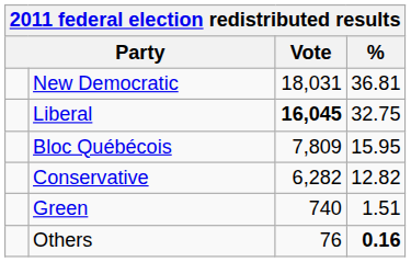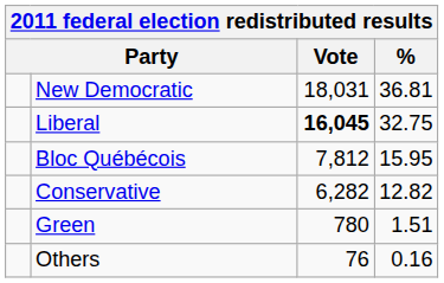Bloc Québécois | Vote: 7,809 -> 7,812
Green | Vote: 740 -> 780
Others | %: bold -> normal
